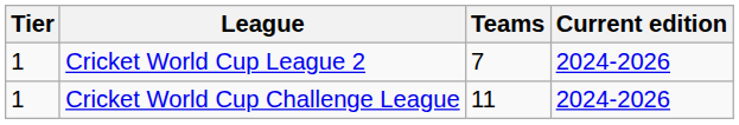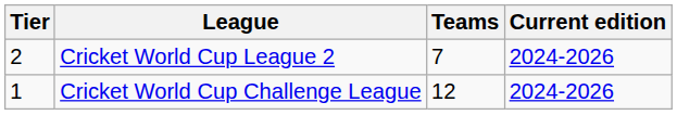Cricket World Cup League 2 | Tier: 1 -> 2
Cricket World Cup Challenge League | Teams: 11 -> 12
